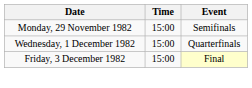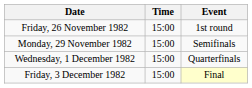+ row: Friday, 26 November 1982 | 15:00 | 1st round
